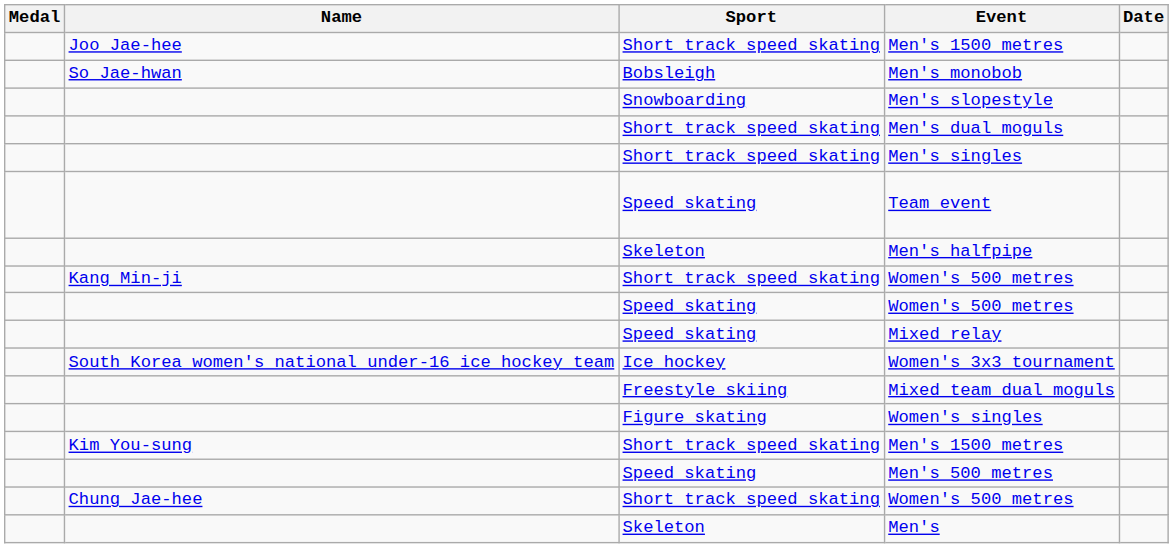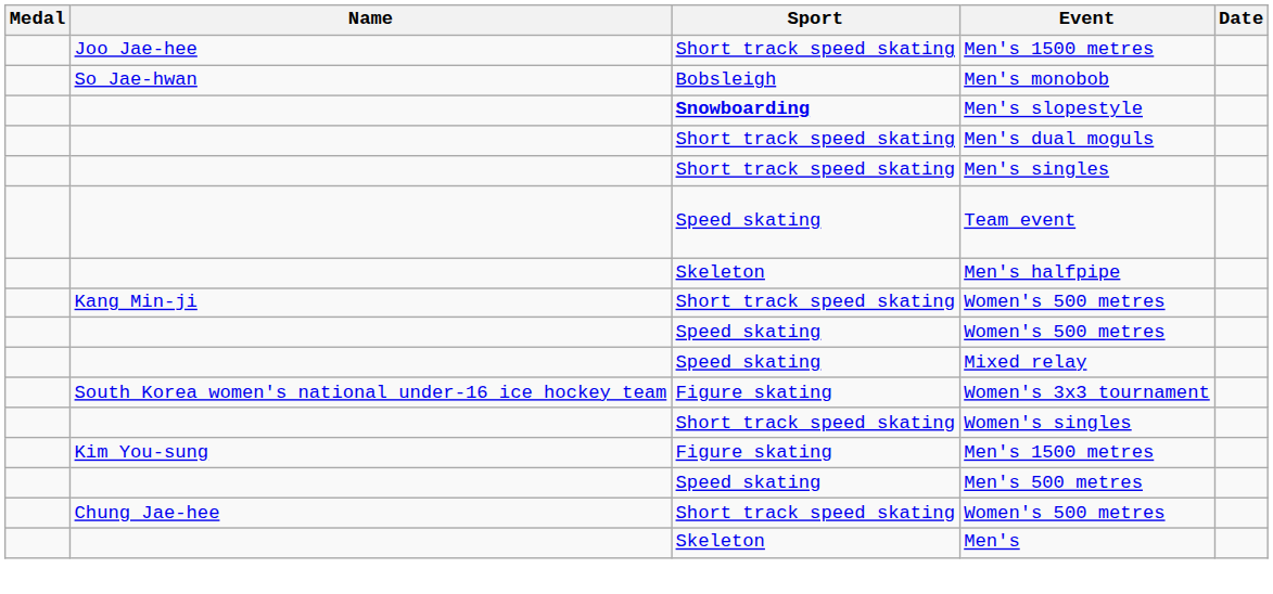Men's slopestyle | Sport: normal -> bold
Women's 3x3 tournament | Sport: Ice hockey -> Figure skating
- row: Freestyle skiing | Mixed team dual moguls
Women's singles | Sport: Figure skating -> Short track speed skating
Kim You-sung / Men's 1500 metres | Sport: Short track speed skating -> Figure skating
